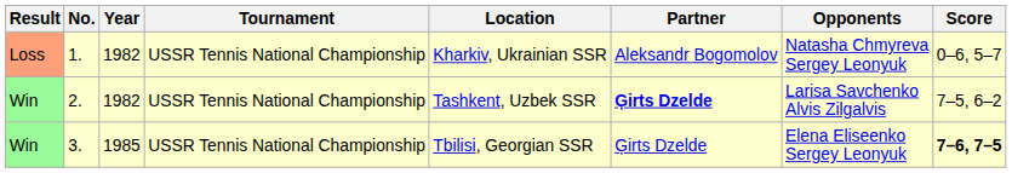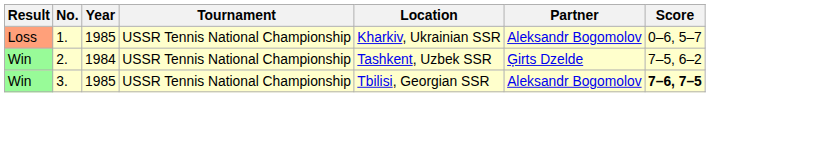- column: Opponents | Natasha Chmyreva Sergey Leonyuk | Larisa Savchenko Alvis Zilgalvis | Elena Eliseenko Sergey Leonyuk
1. | Year: 1982 -> 1985
2. | Year: 1982 -> 1984
2. | Partner: bold -> normal
3. | Partner: Ģirts Dzelde -> Aleksandr Bogomolov
